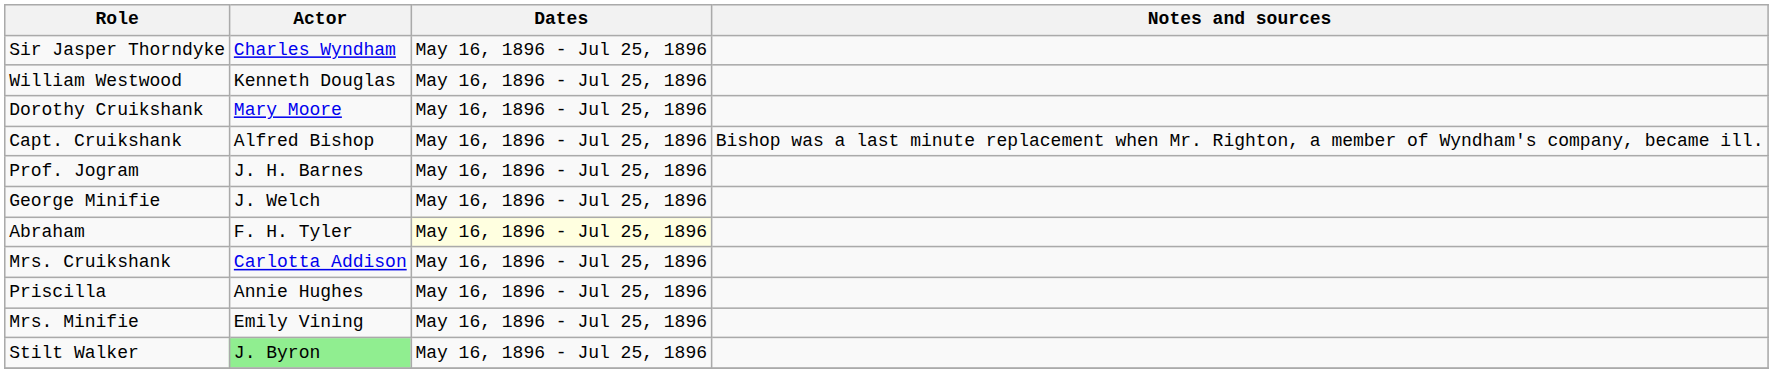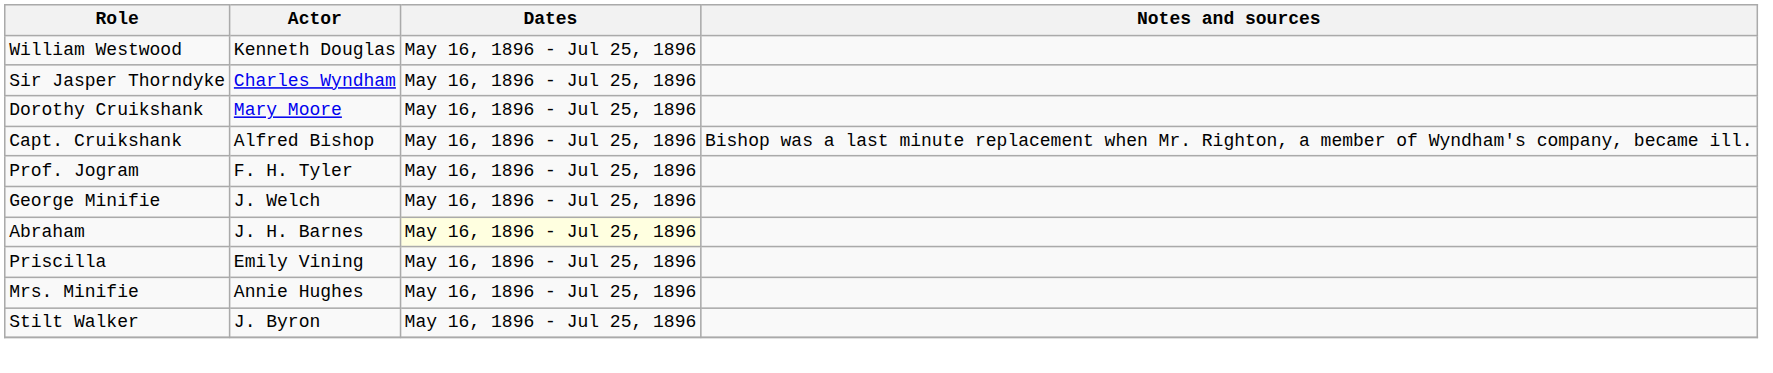rows swapped: Sir Jasper Thorndyke <-> William Westwood
Prof. Jogram | Actor: J. H. Barnes -> F. H. Tyler
Abraham | Actor: F. H. Tyler -> J. H. Barnes
- row: Mrs. Cruikshank | Carlotta Addison | May 16, 1896 - Jul 25, 1896
Priscilla | Actor: Annie Hughes -> Emily Vining
Mrs. Minifie | Actor: Emily Vining -> Annie Hughes
Stilt Walker | Actor: lightgreen background -> no background
